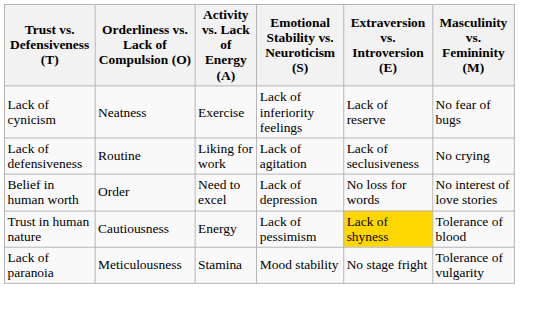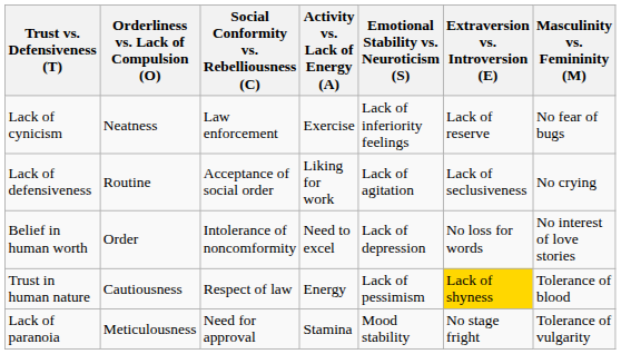+ column: Social Conformity vs. Rebelliousness (C) | Law enforcement | Acceptance of social order | Intolerance of noncomformity | Respect of law | Need for approval
